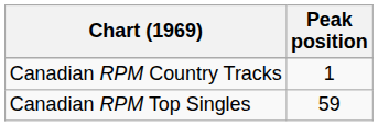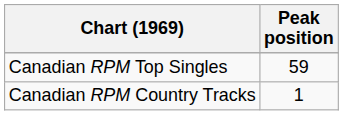rows swapped: Canadian RPM Country Tracks <-> Canadian RPM Top Singles
